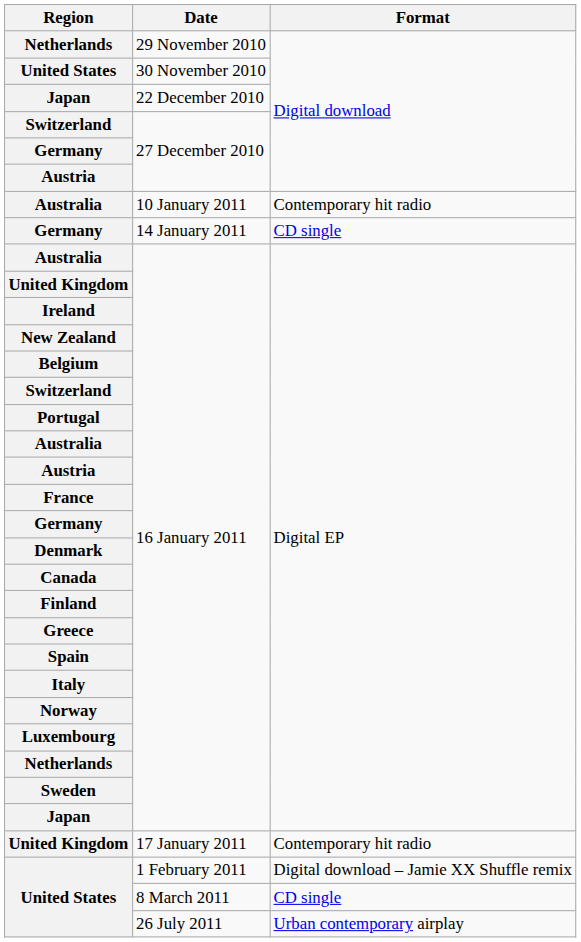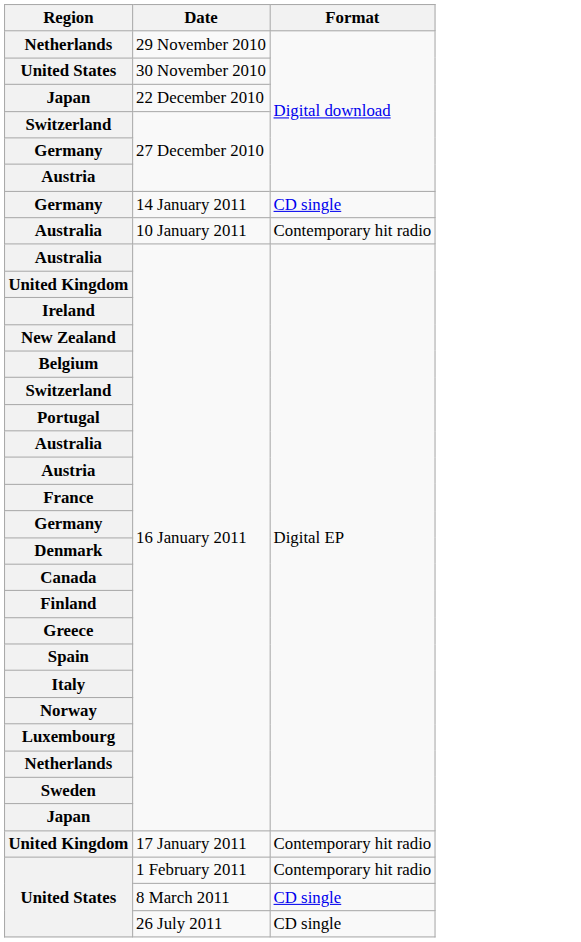rows swapped: 10 January 2011 <-> 14 January 2011
1 February 2011 | Format: Digital download – Jamie XX Shuffle remix -> Contemporary hit radio
26 July 2011 | Format: Urban contemporary airplay -> CD single
